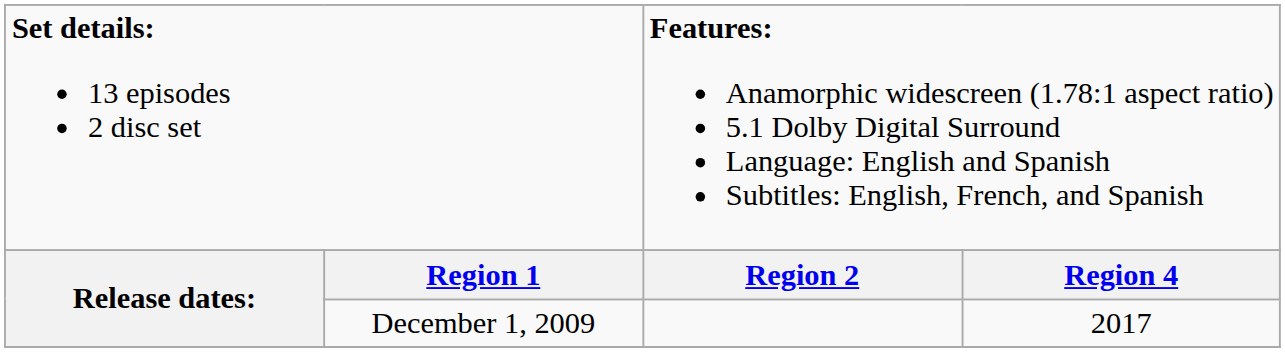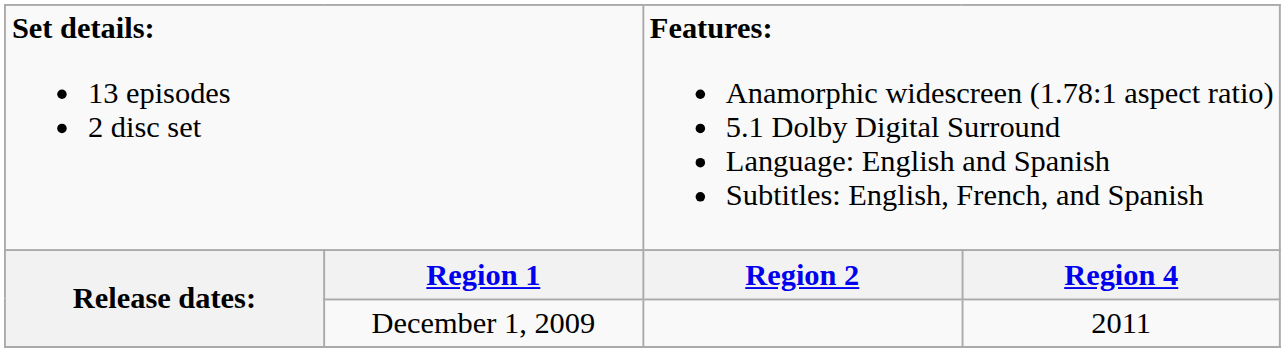Release dates: / December 1, 2009 | column 4: 2017 -> 2011
